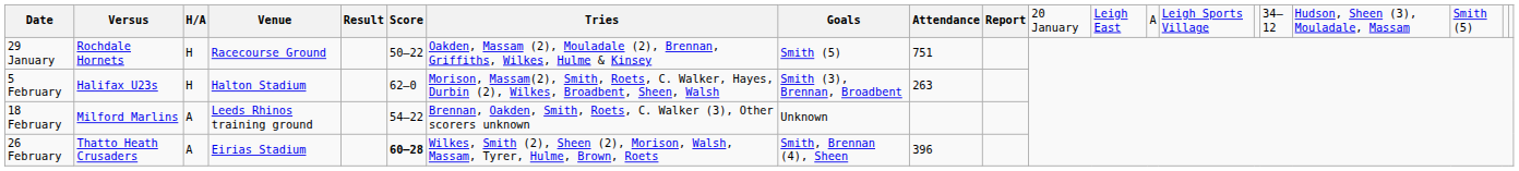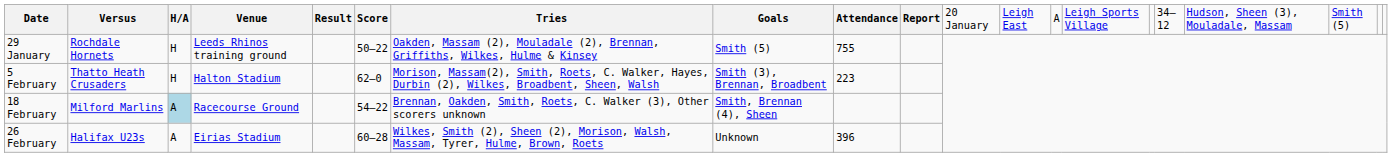29 January | column 4: Racecourse Ground -> Leeds Rhinos training ground
29 January | column 9: 751 -> 755
5 February | column 2: Halifax U23s -> Thatto Heath Crusaders
5 February | column 9: 263 -> 223
18 February | column 3: no background -> lightblue background
18 February | column 4: Leeds Rhinos training ground -> Racecourse Ground
18 February | column 8: Unknown -> Smith, Brennan (4), Sheen
26 February | column 2: Thatto Heath Crusaders -> Halifax U23s
26 February | column 6: bold -> normal
26 February | column 8: Smith, Brennan (4), Sheen -> Unknown
